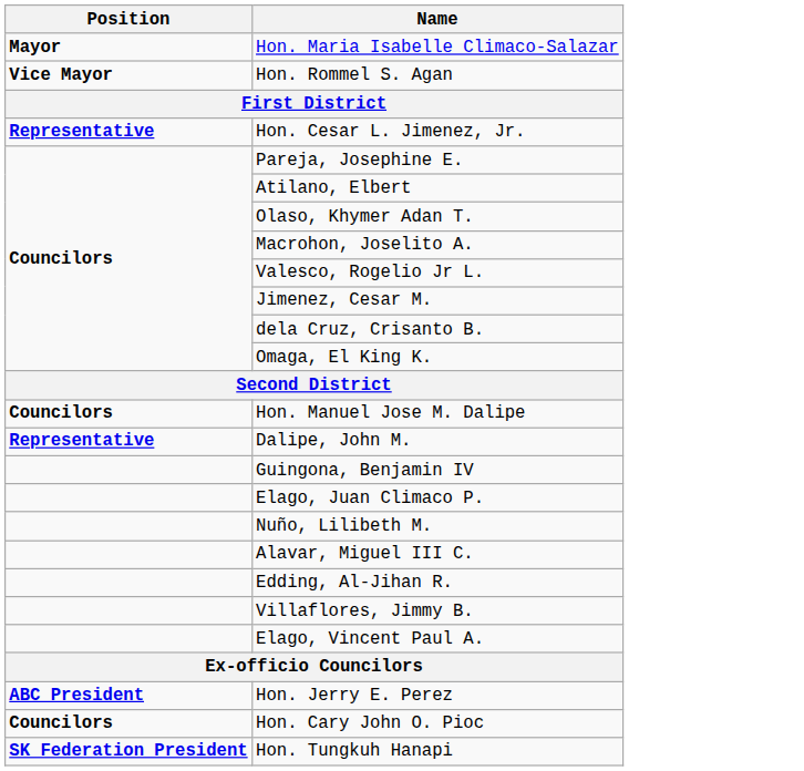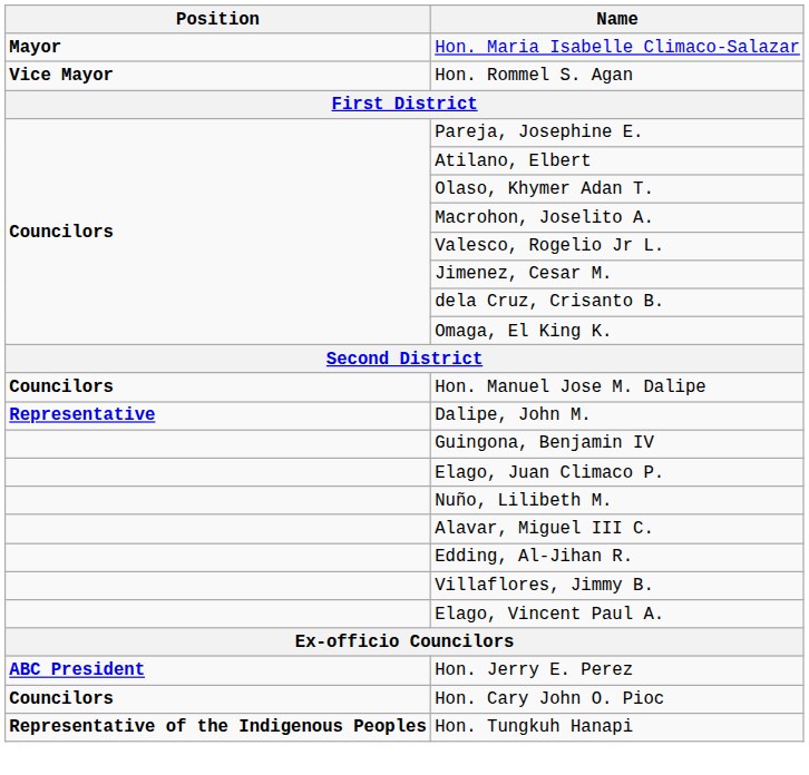- row: Representative | Hon. Cesar L. Jimenez, Jr.
Hon. Tungkuh Hanapi | Position: SK Federation President -> Representative of the Indigenous Peoples
